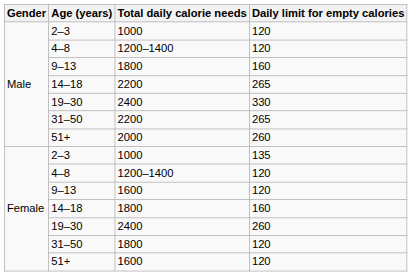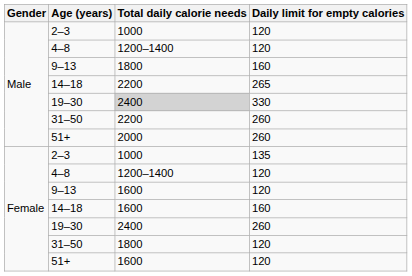Male / 19–30 | Total daily calorie needs: no background -> lightgrey background
Male / 31–50 | Daily limit for empty calories: 265 -> 260
Female / 14–18 | Total daily calorie needs: 1800 -> 1600
